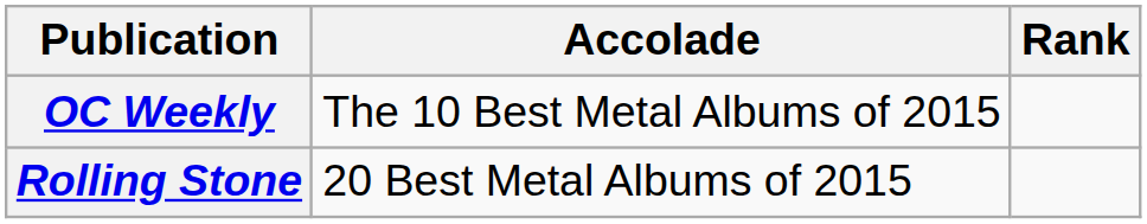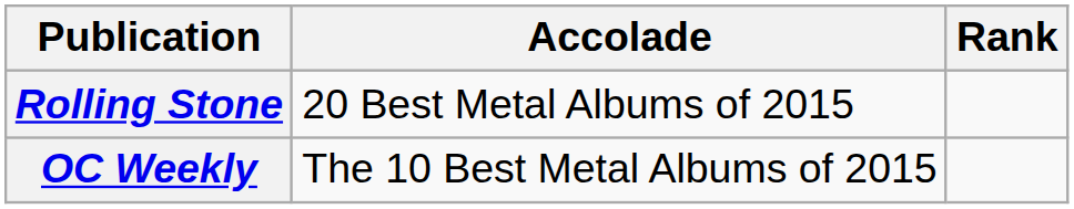rows swapped: OC Weekly <-> Rolling Stone
